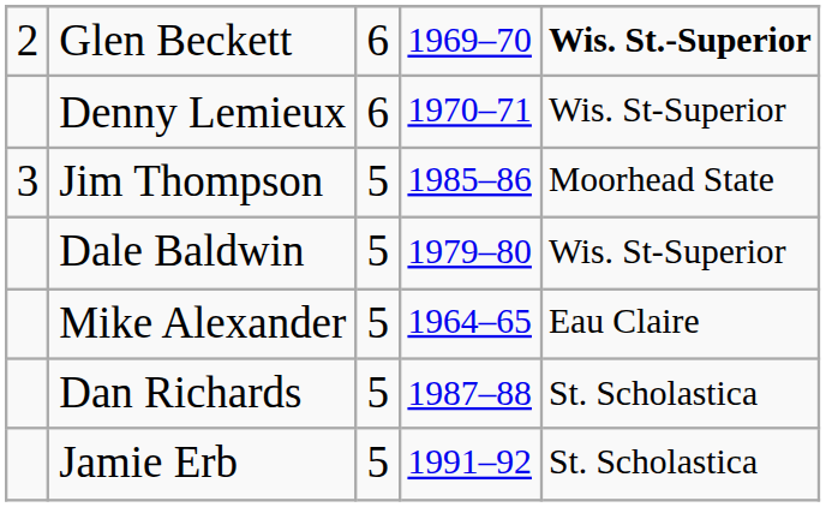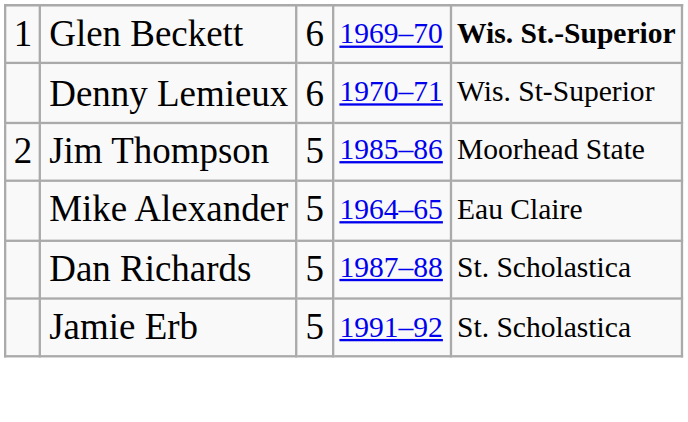Glen Beckett | column 1: 2 -> 1
Jim Thompson | column 1: 3 -> 2
- row: Dale Baldwin | 5 | 1979–80 | Wis. St-Superior
